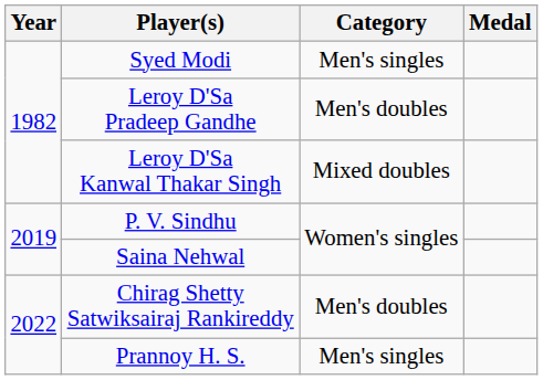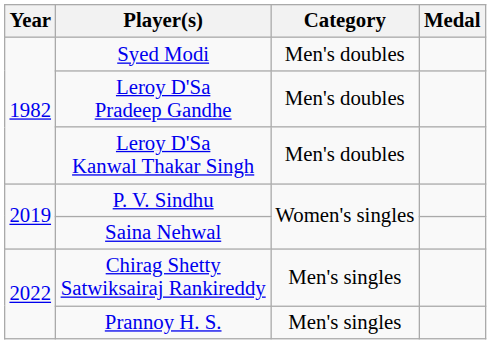Syed Modi | Category: Men's singles -> Men's doubles
Leroy D'Sa Kanwal Thakar Singh | Category: Mixed doubles -> Men's doubles
Chirag Shetty Satwiksairaj Rankireddy | Category: Men's doubles -> Men's singles
